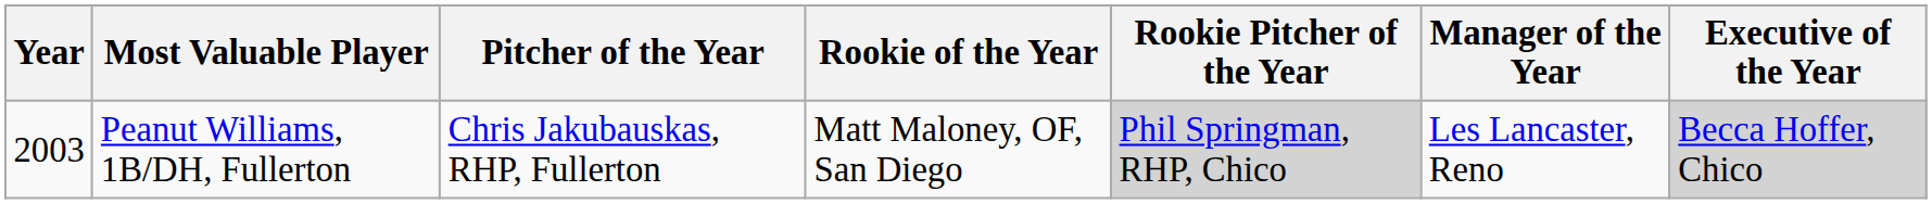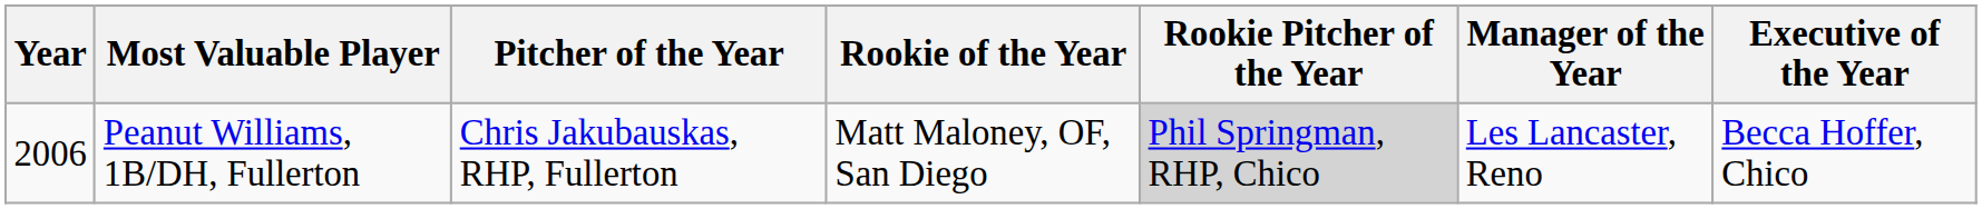Peanut Williams, 1B/DH, Fullerton | Year: 2003 -> 2006
Peanut Williams, 1B/DH, Fullerton | Executive of the Year: lightgrey background -> no background
